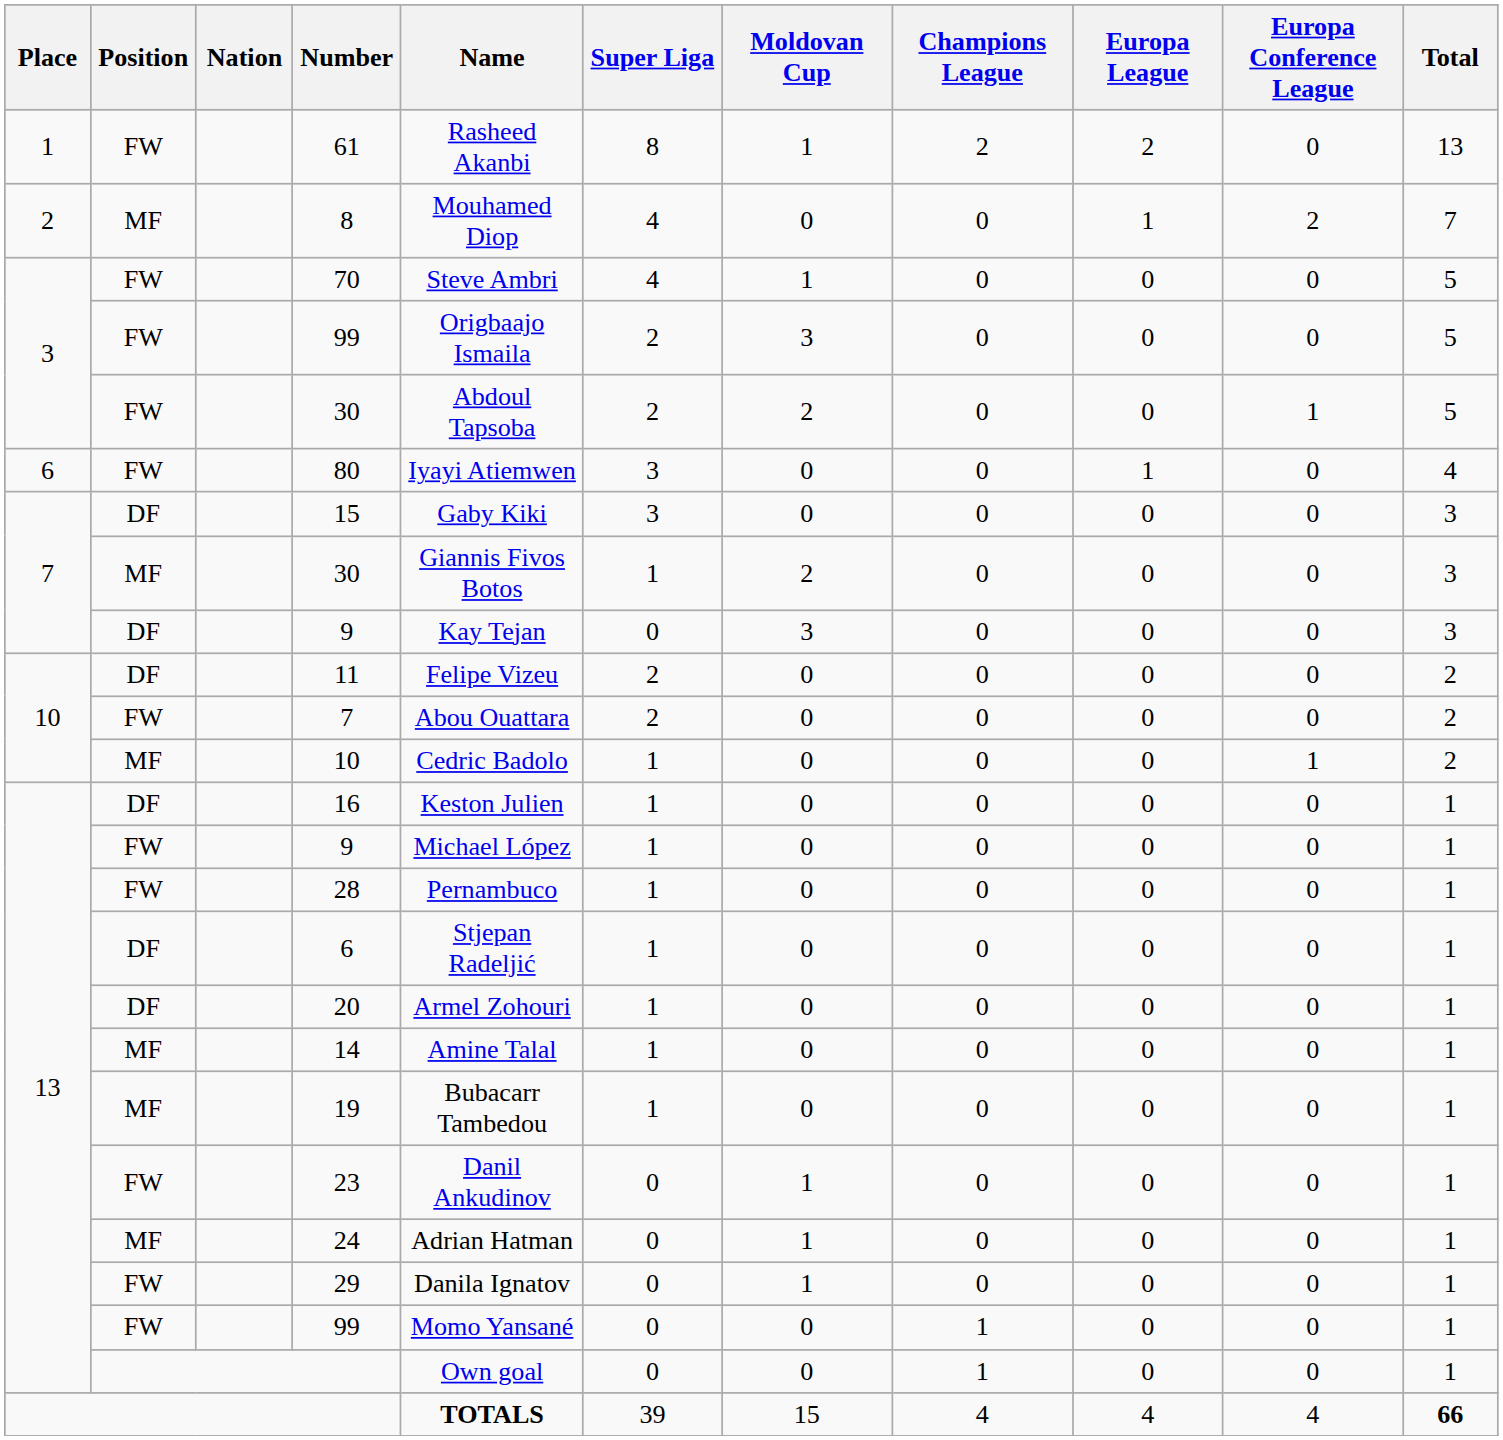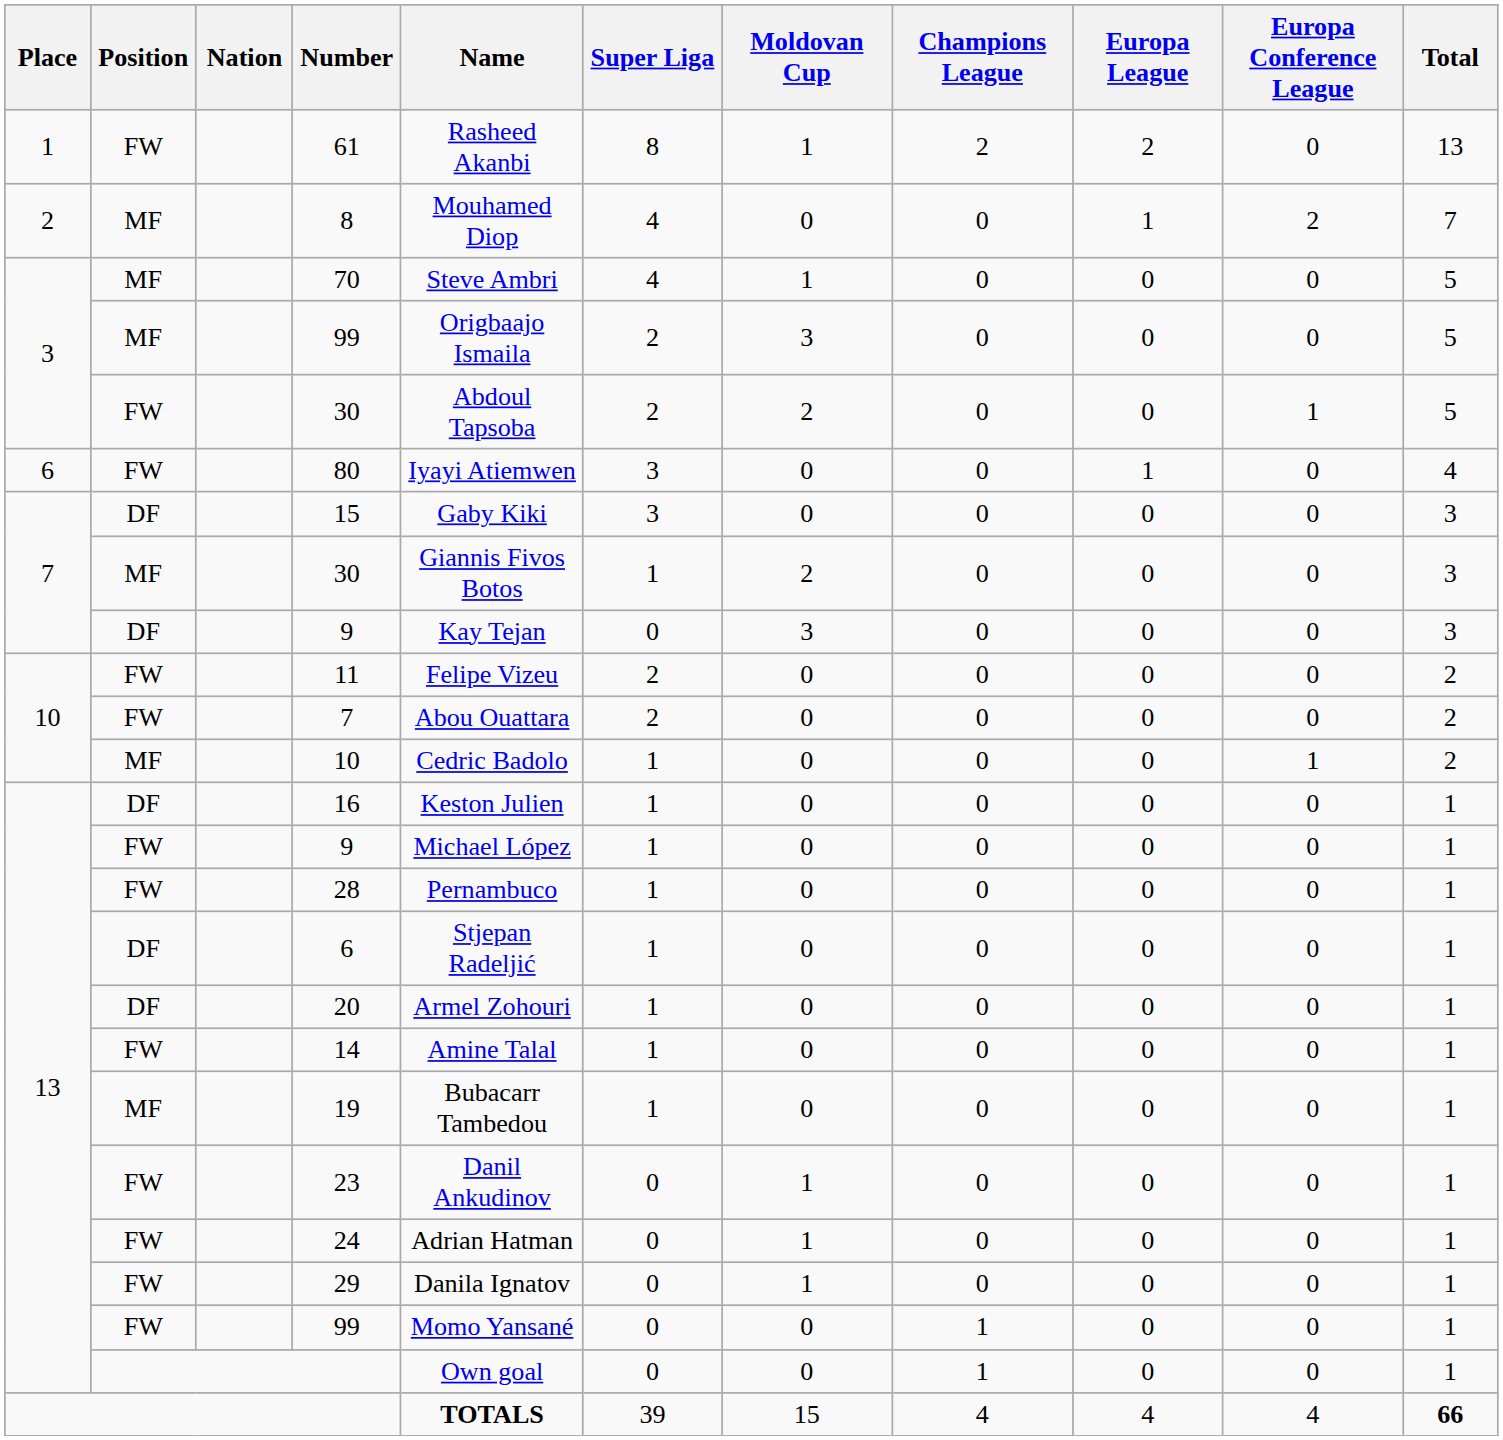70 | Position: FW -> MF
3 / 99 | Position: FW -> MF
11 | Position: DF -> FW
14 | Position: MF -> FW
24 | Position: MF -> FW
